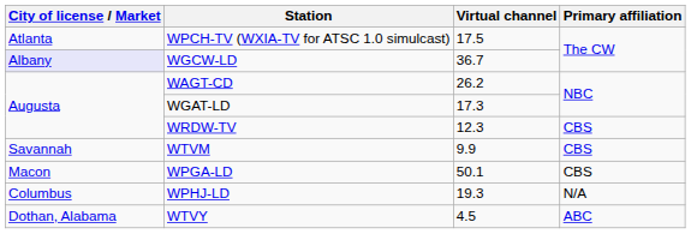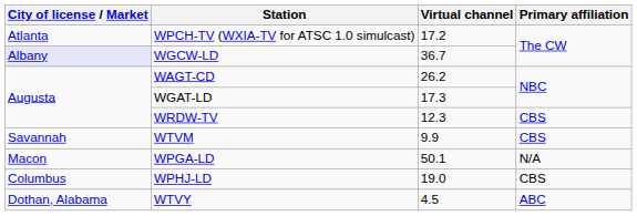WPCH-TV (WXIA-TV for ATSC 1.0 simulcast) | Virtual channel: 17.5 -> 17.2
WPGA-LD | Primary affiliation: CBS -> N/A
WPHJ-LD | Virtual channel: 19.3 -> 19.0
WPHJ-LD | Primary affiliation: N/A -> CBS
